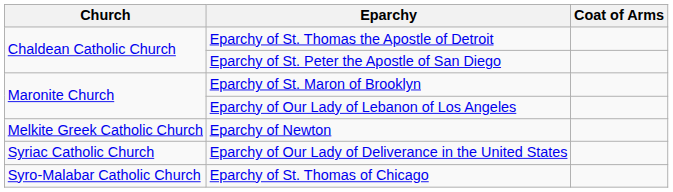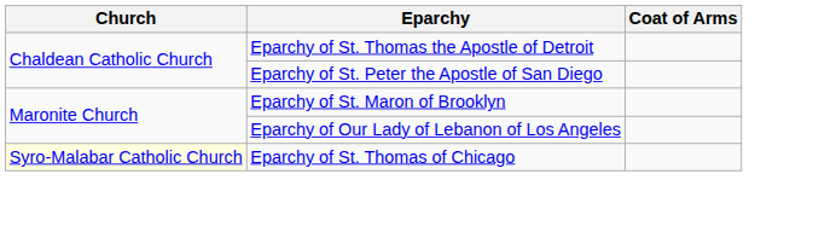- row: Melkite Greek Catholic Church | Eparchy of Newton
- row: Syriac Catholic Church | Eparchy of Our Lady of Deliverance in the United States
Eparchy of St. Thomas of Chicago | Church: no background -> lightyellow background
